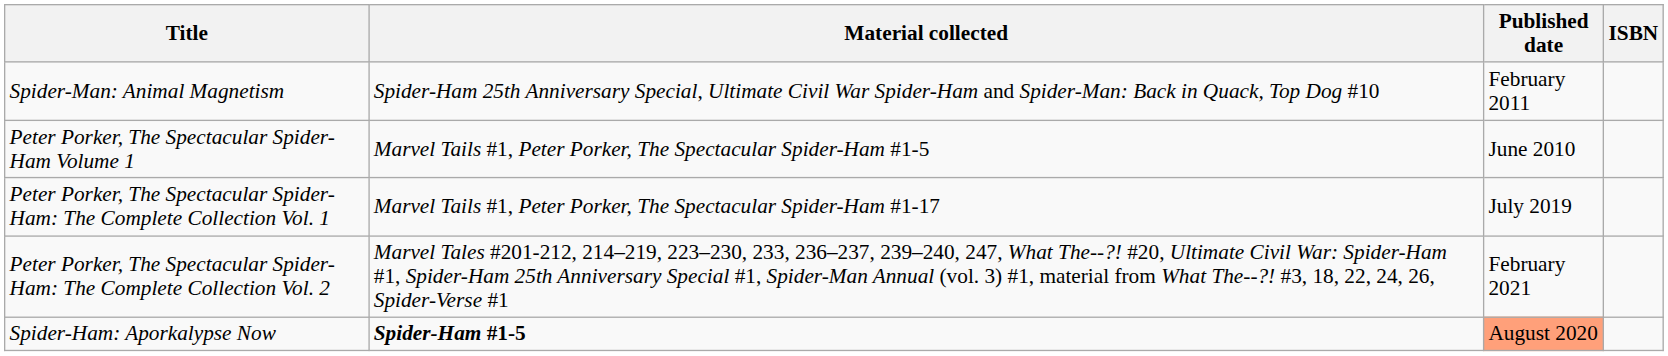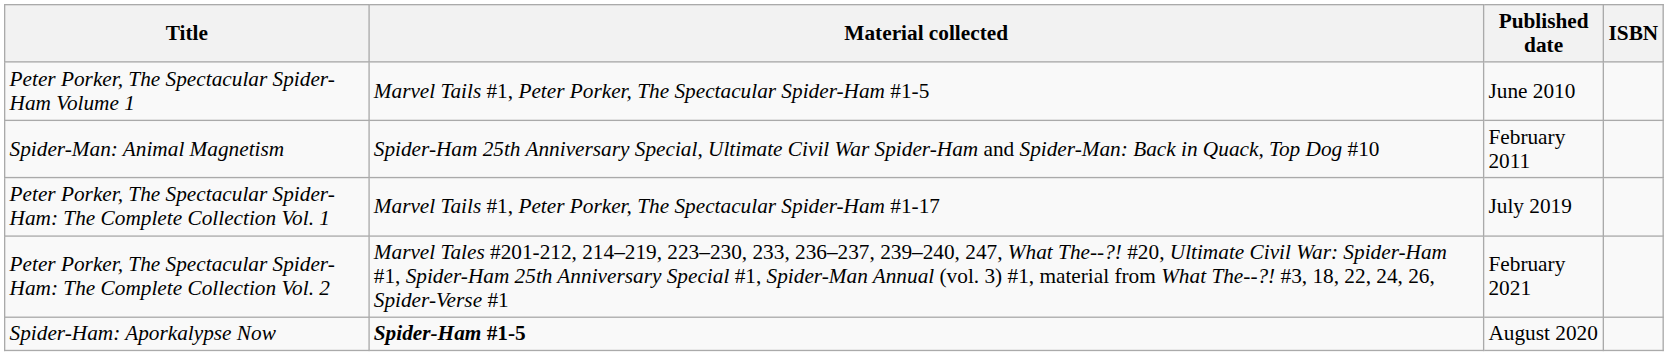rows swapped: Peter Porker, The Spectacular Spider-Ham Volume 1 <-> Spider-Man: Animal Magnetism
Spider-Ham: Aporkalypse Now | Published date: lightsalmon background -> no background
